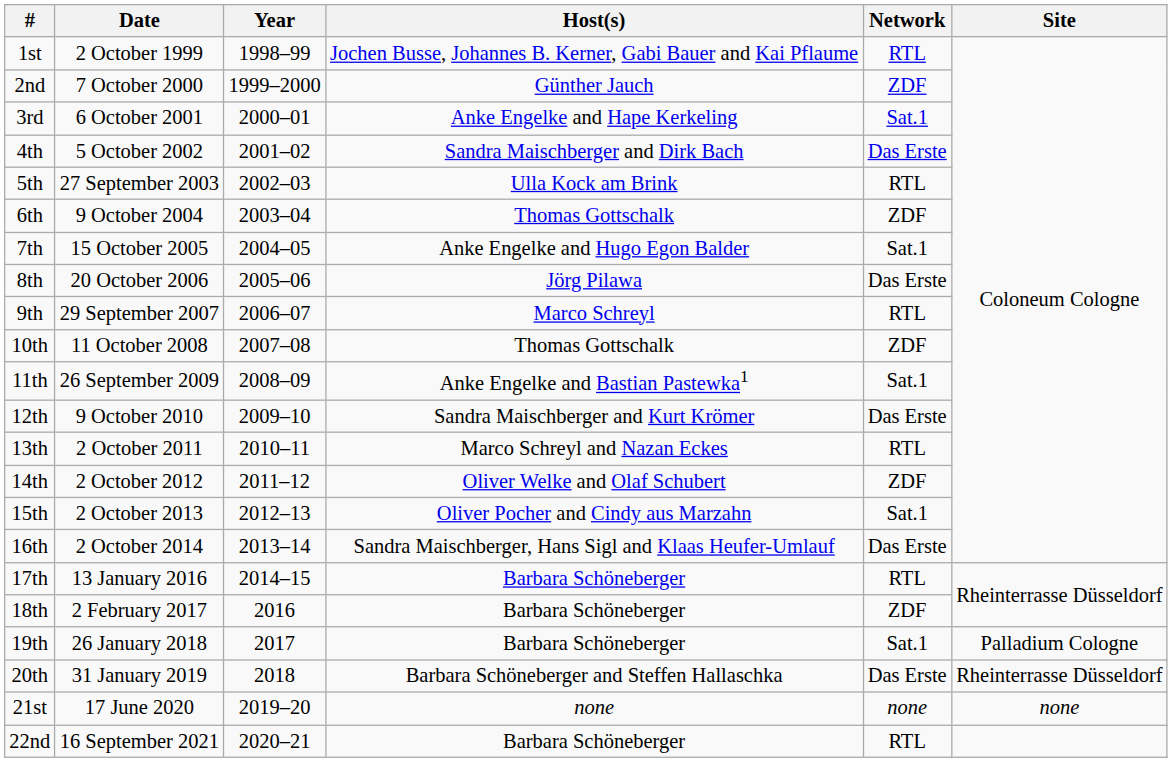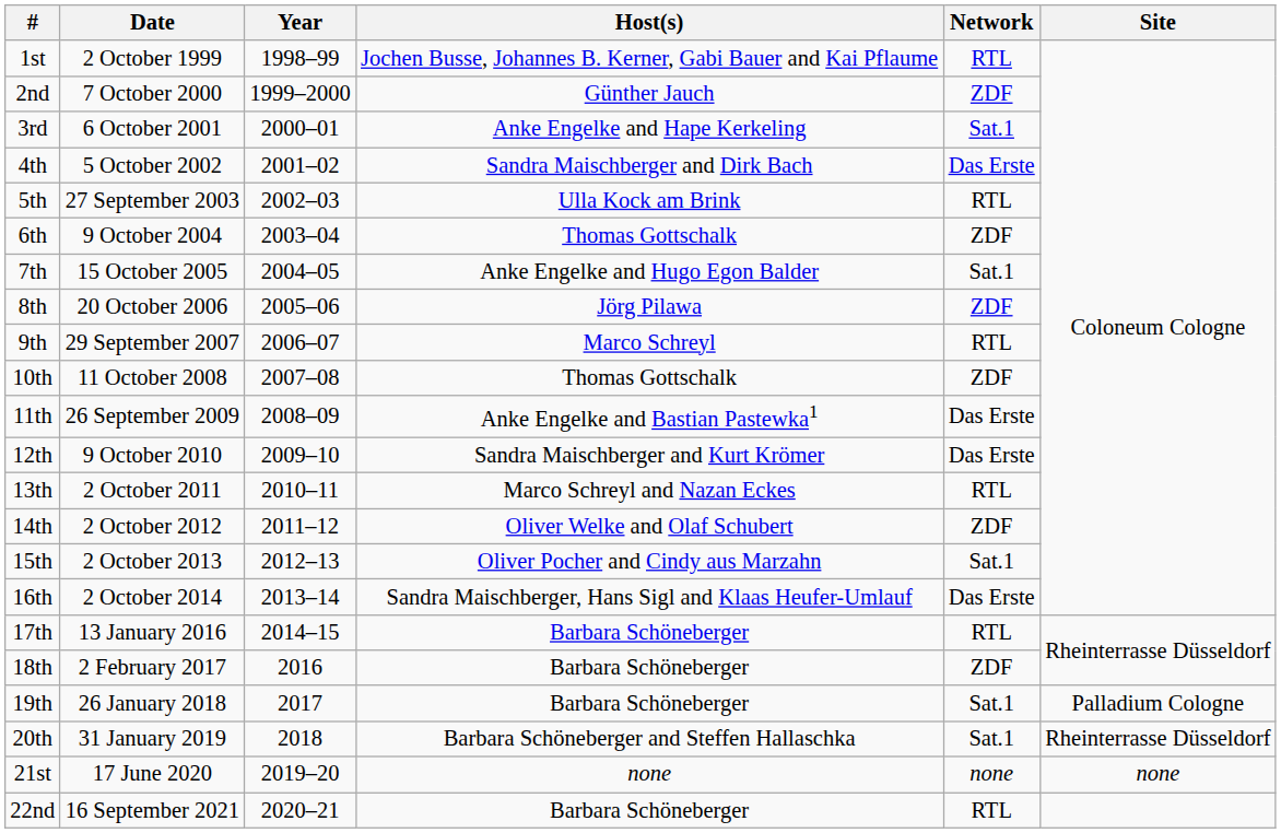8th | Network: Das Erste -> ZDF
11th | Network: Sat.1 -> Das Erste
20th | Network: Das Erste -> Sat.1
